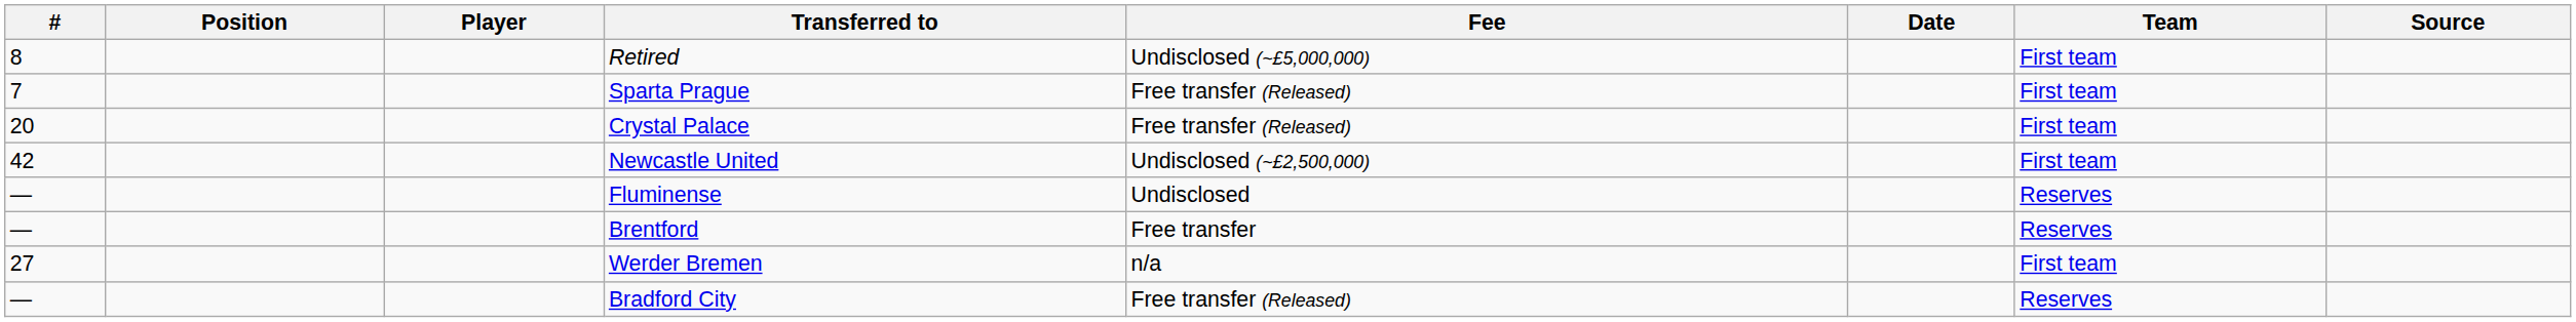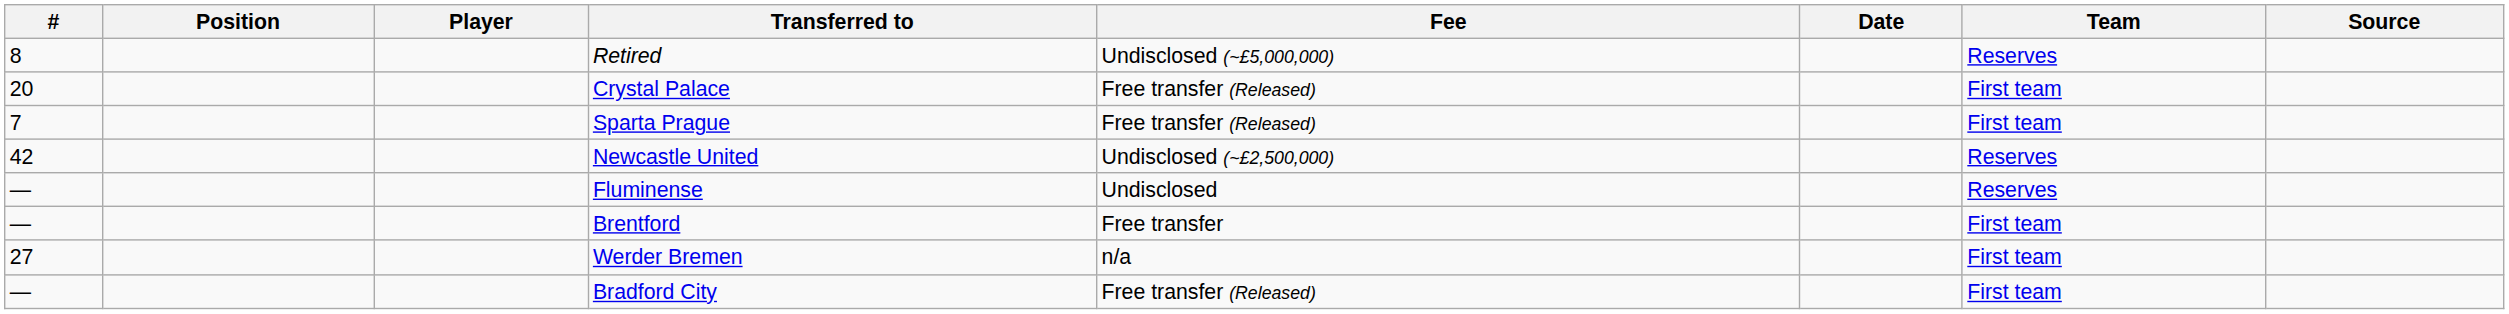Retired | Team: First team -> Reserves
rows swapped: Crystal Palace <-> Sparta Prague
Newcastle United | Team: First team -> Reserves
Brentford | Team: Reserves -> First team
Bradford City | Team: Reserves -> First team
